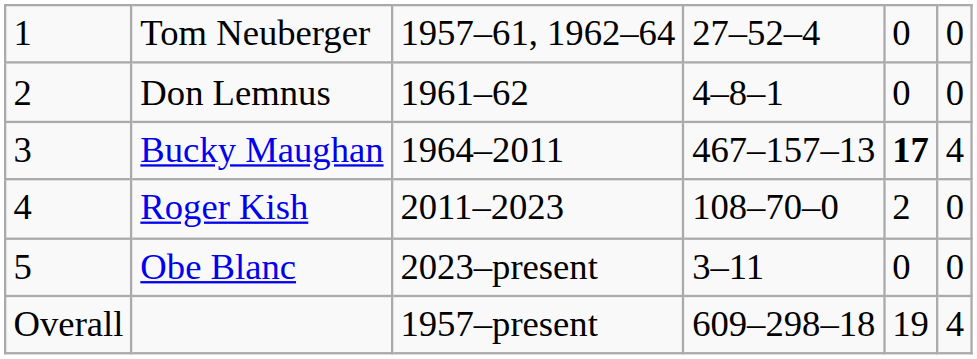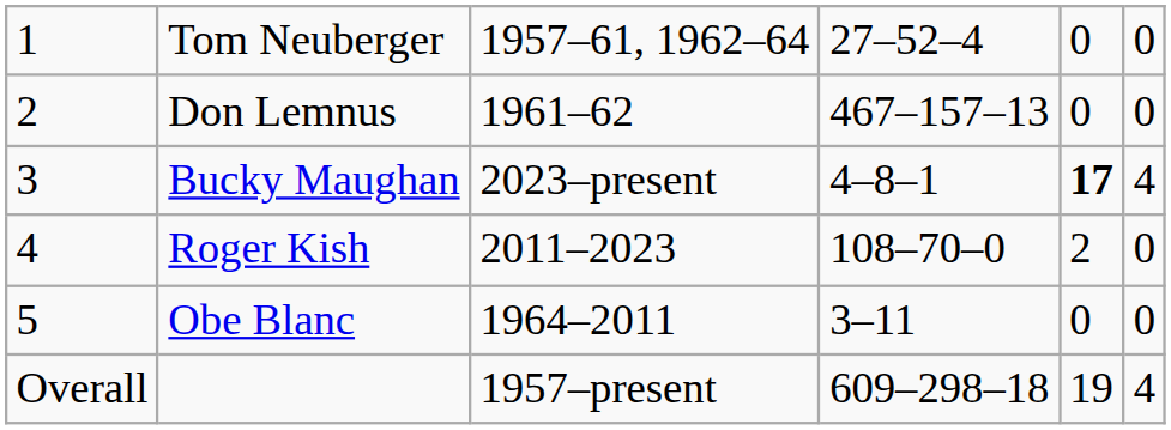Don Lemnus | column 4: 4–8–1 -> 467–157–13
Bucky Maughan | column 3: 1964–2011 -> 2023–present
Bucky Maughan | column 4: 467–157–13 -> 4–8–1
Obe Blanc | column 3: 2023–present -> 1964–2011
